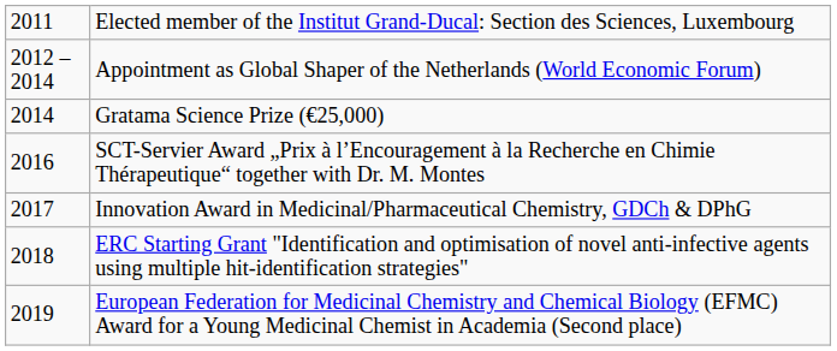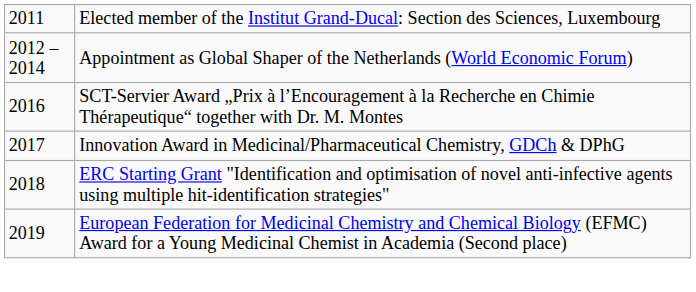- row: 2014 | Gratama Science Prize (€25,000)
